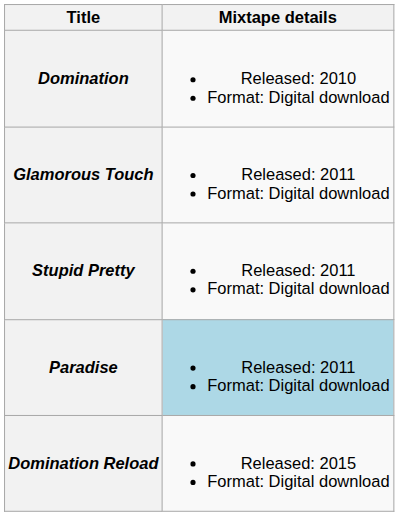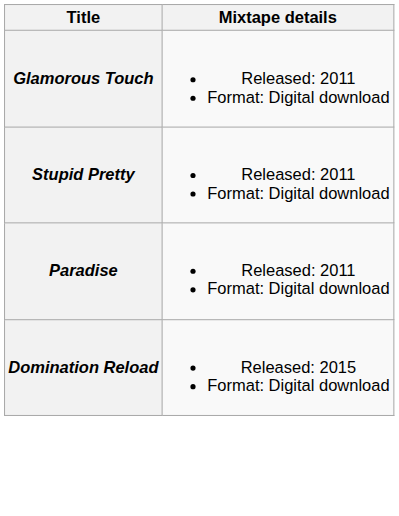- row: Domination | Released: 2010 Format: Digital download
Paradise | Mixtape details: lightblue background -> no background
